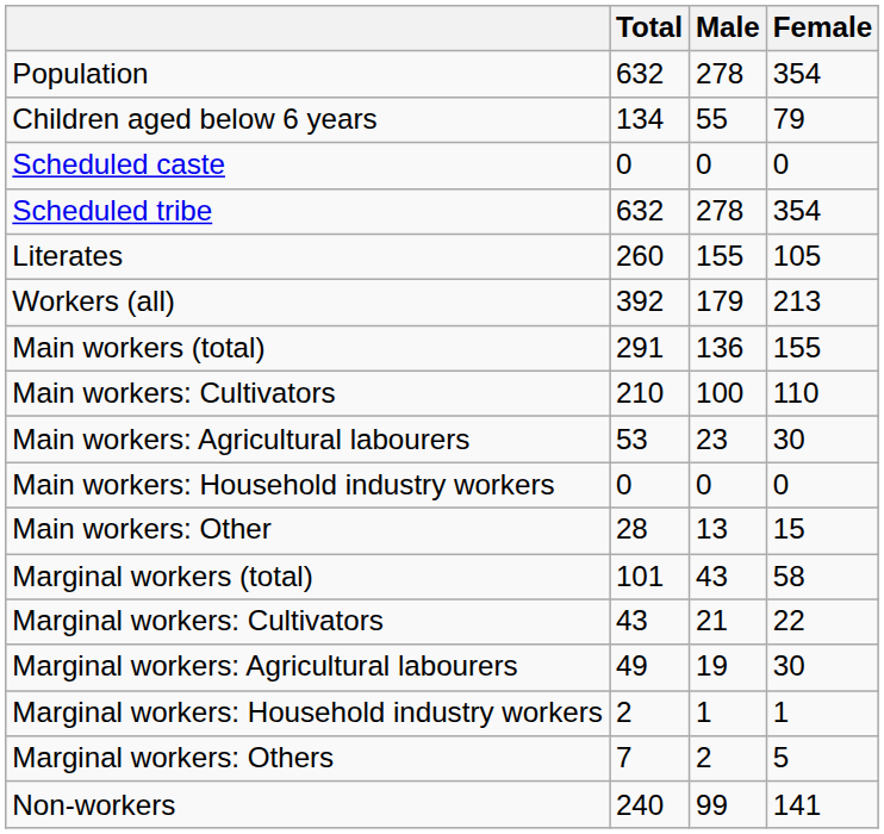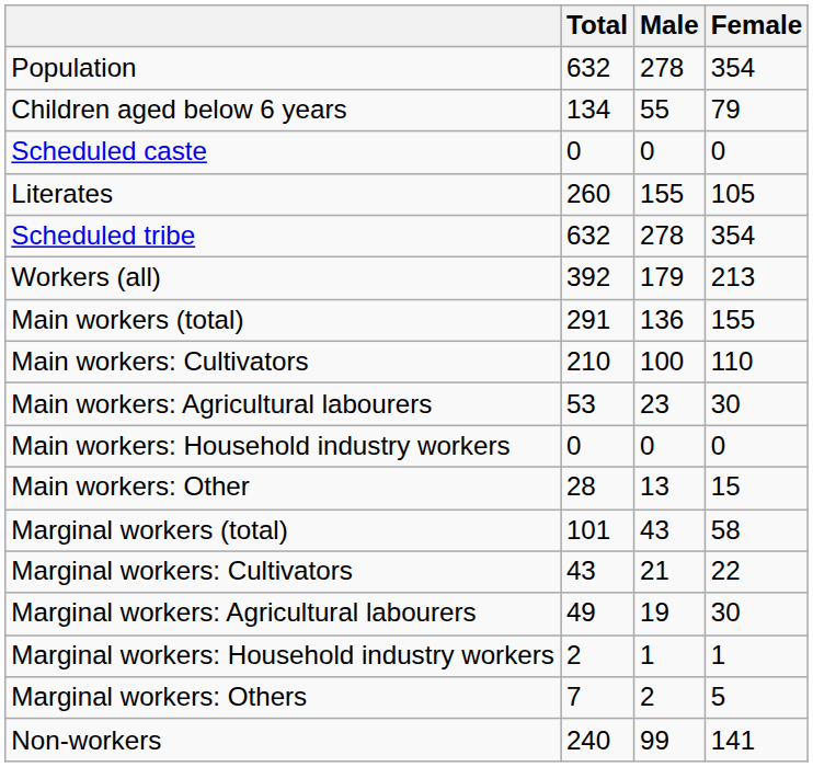rows swapped: Scheduled tribe <-> Literates
